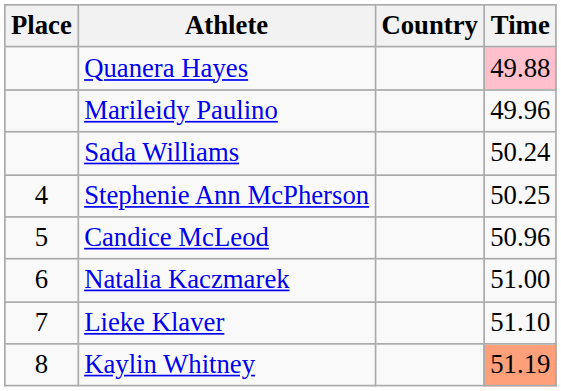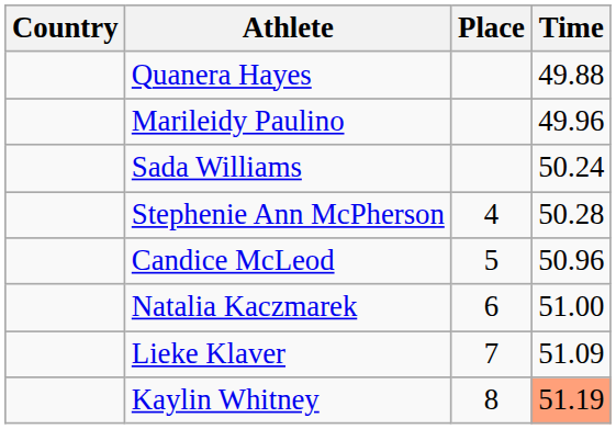columns swapped: Place <-> Country
Quanera Hayes | Time: pink background -> no background
Stephenie Ann McPherson | Time: 50.25 -> 50.28
Lieke Klaver | Time: 51.10 -> 51.09
